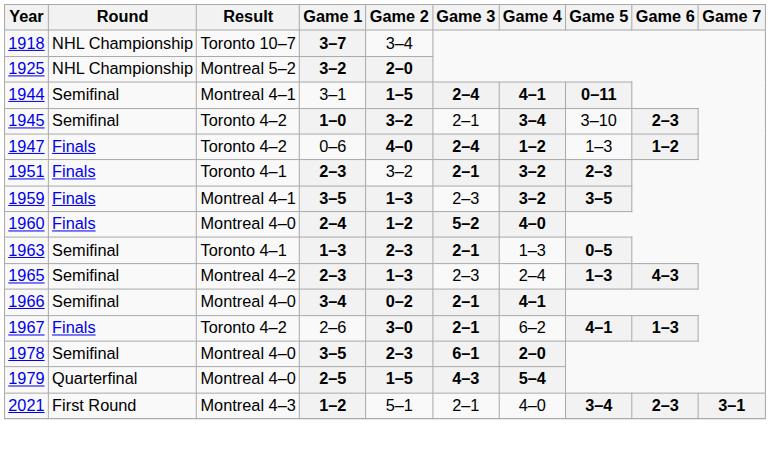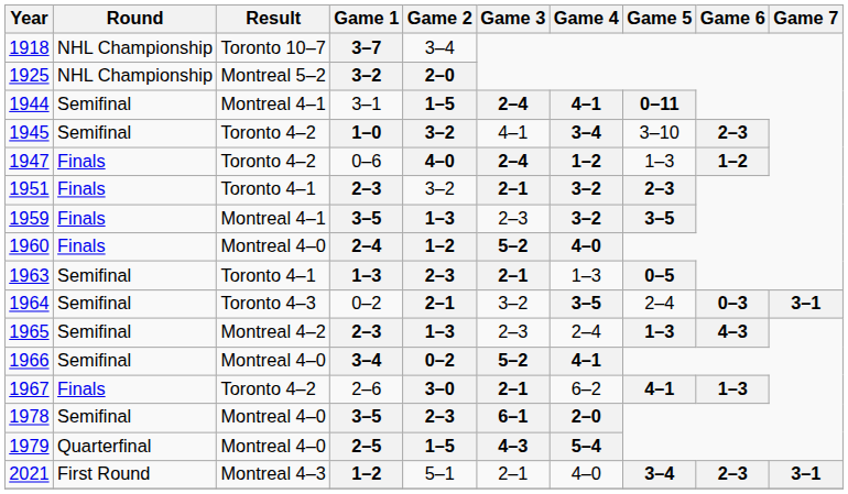1945 | Game 3: 2–1 -> 4–1
+ row: 1964 | Semifinal | Toronto 4–3 | 0–2 | 2–1 | 3–2 | 3–5 | 2–4 | 0–3 | 3–1
1966 | Game 3: 2–1 -> 5–2
